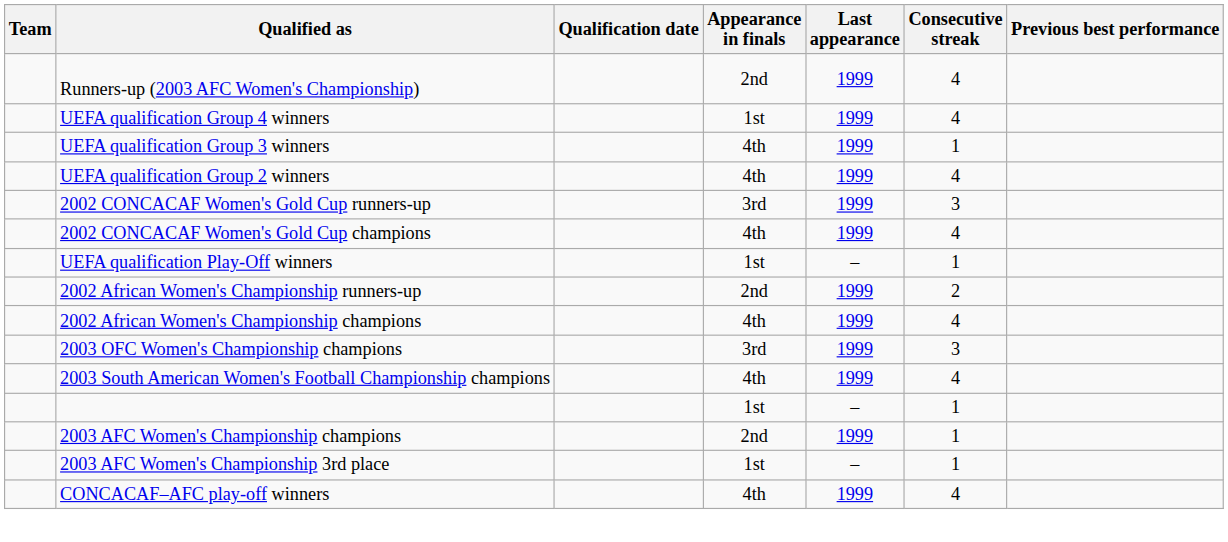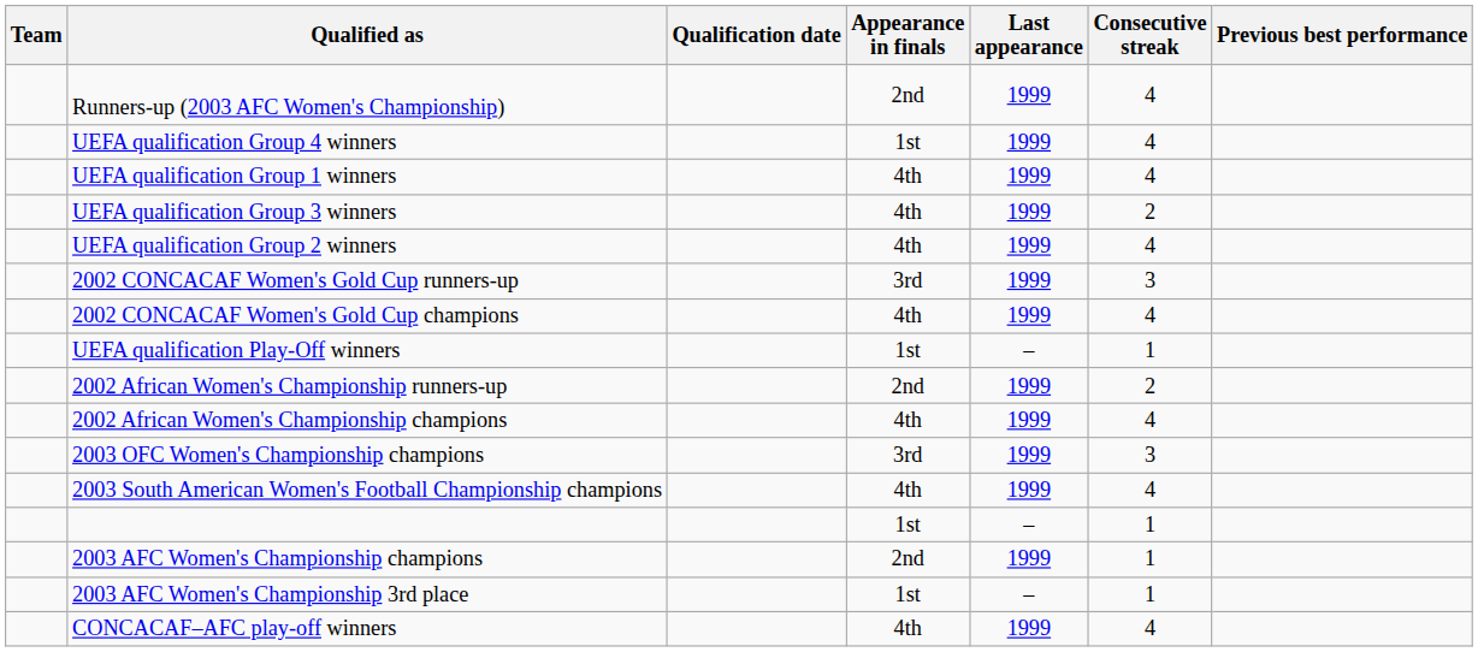+ row: UEFA qualification Group 1 winners | 4th | 1999 | 4
UEFA qualification Group 3 winners | Consecutive streak: 1 -> 2
